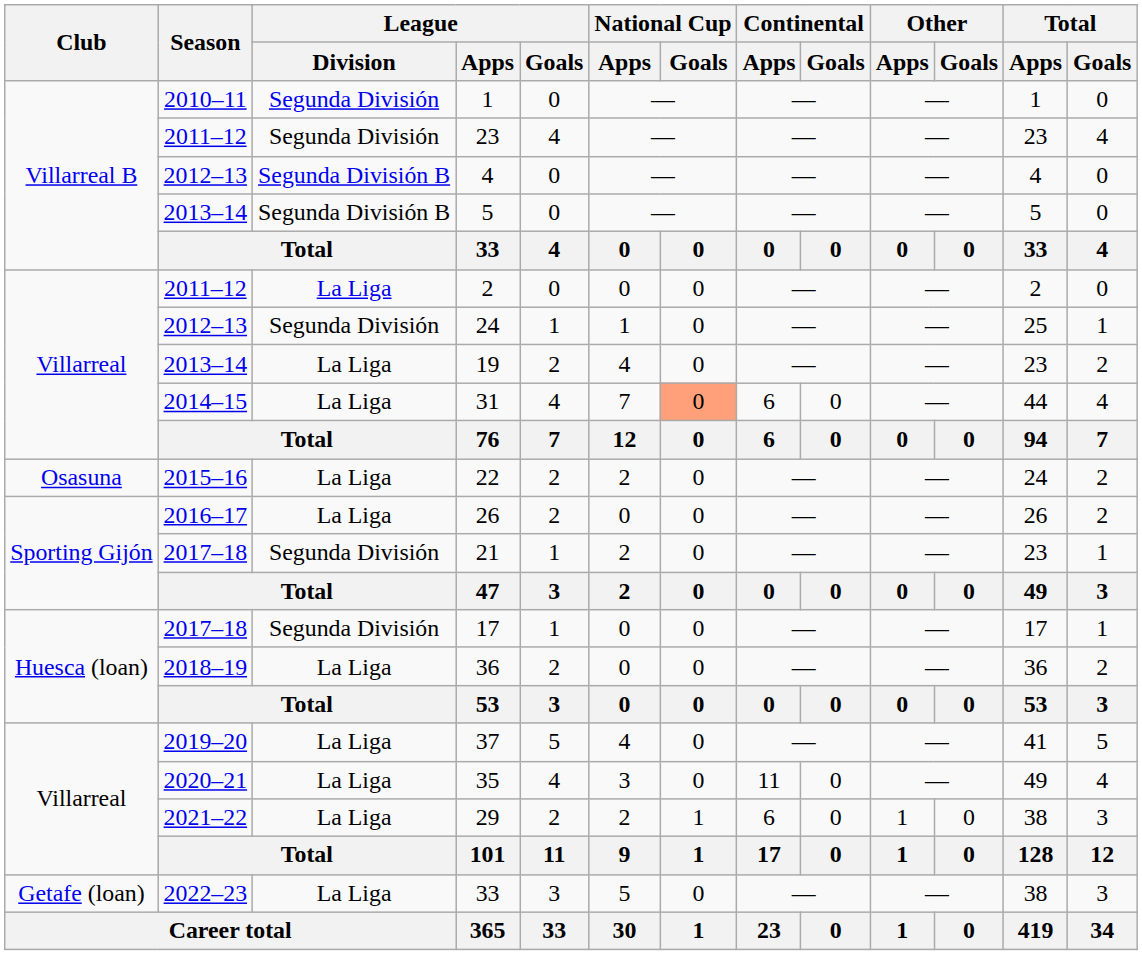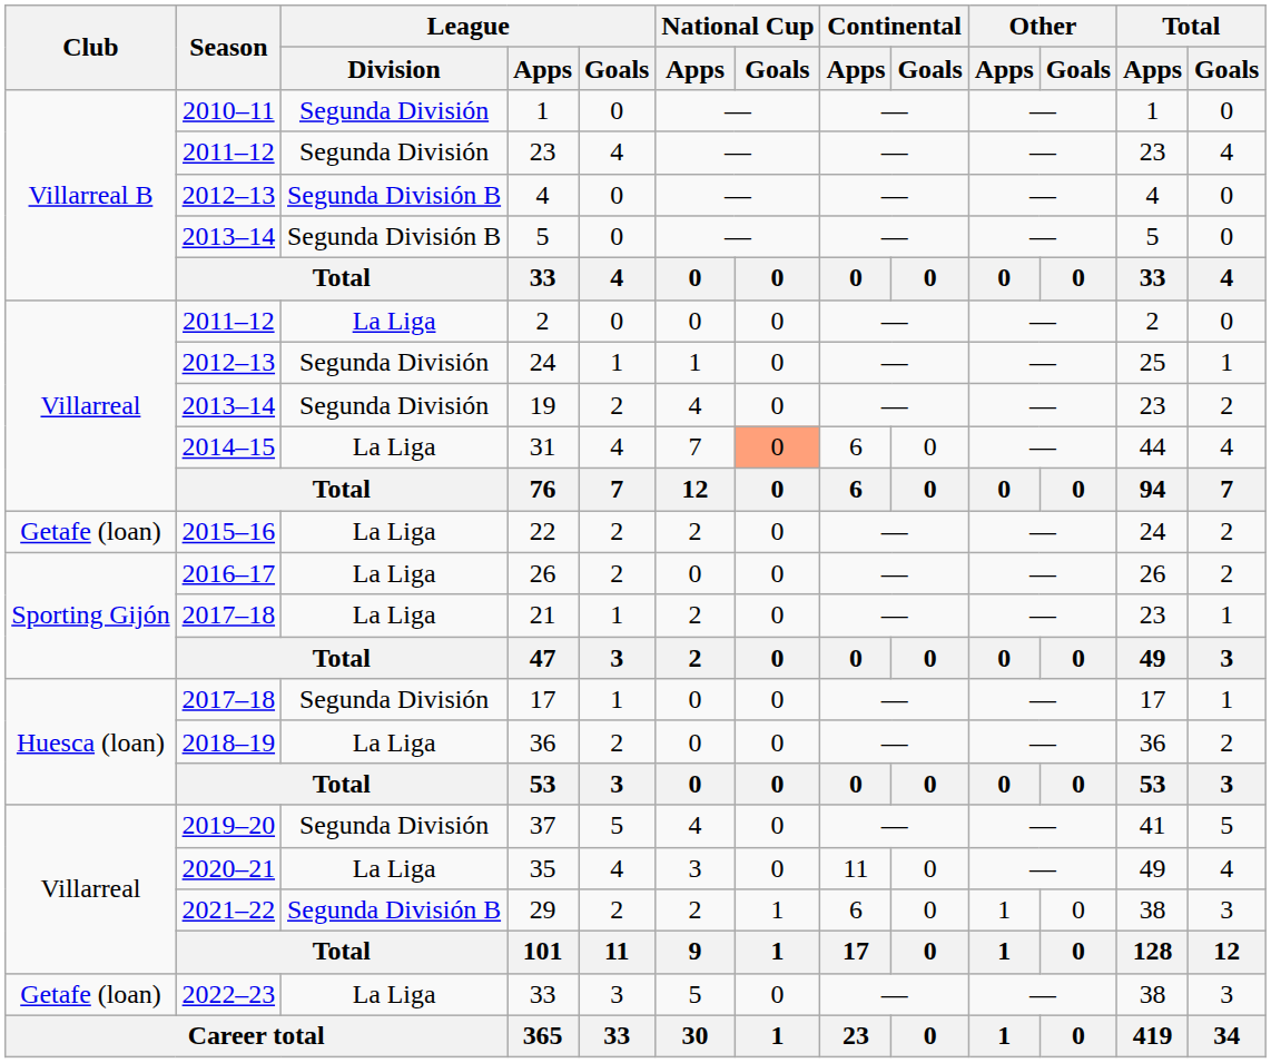19 | League / Division: La Liga -> Segunda División
22 | Club: Osasuna -> Getafe (loan)
21 | League / Division: Segunda División -> La Liga
37 | League / Division: La Liga -> Segunda División
29 | League / Division: La Liga -> Segunda División B
